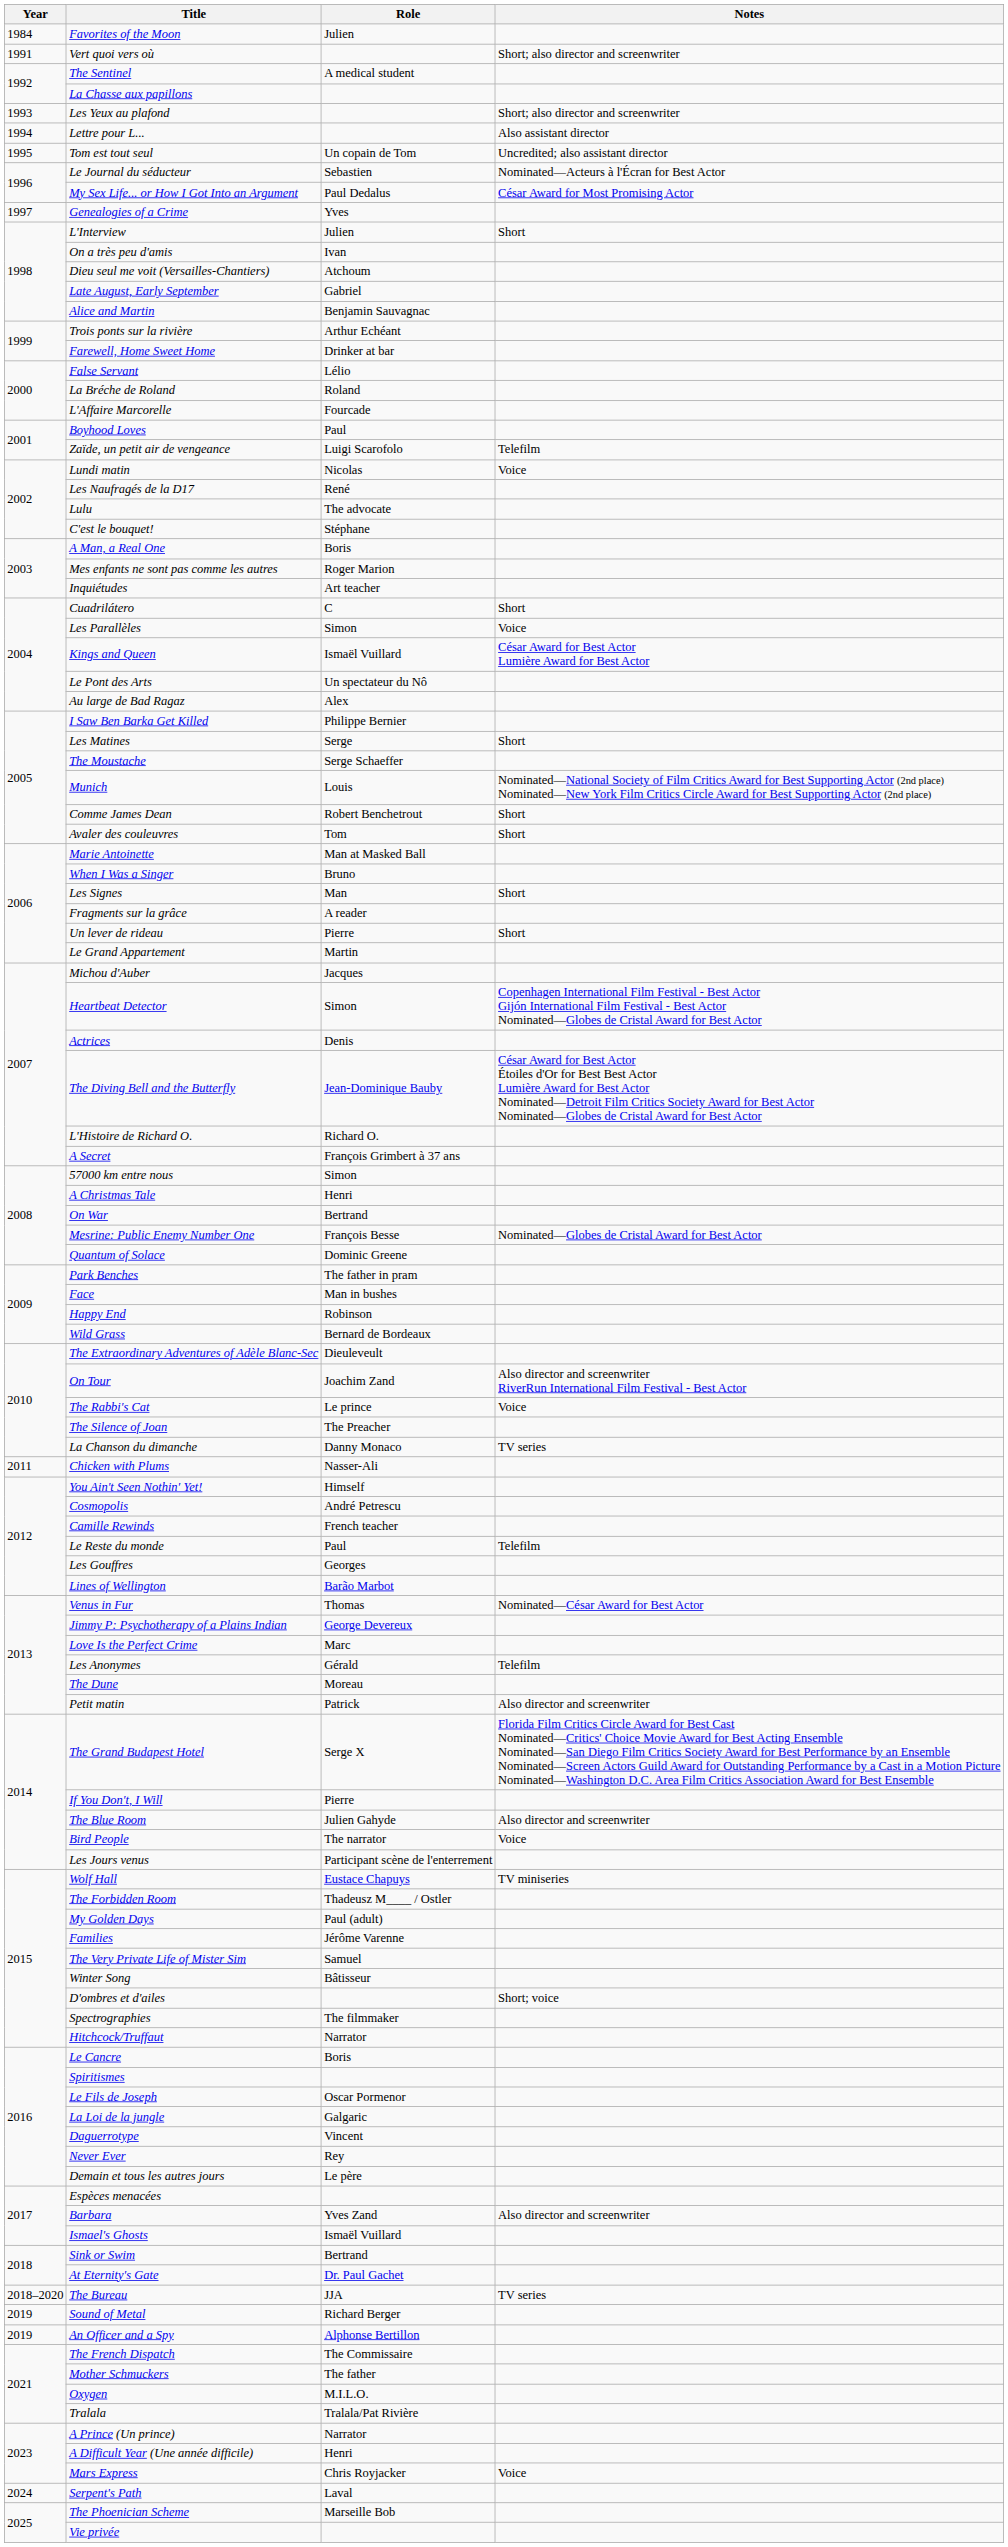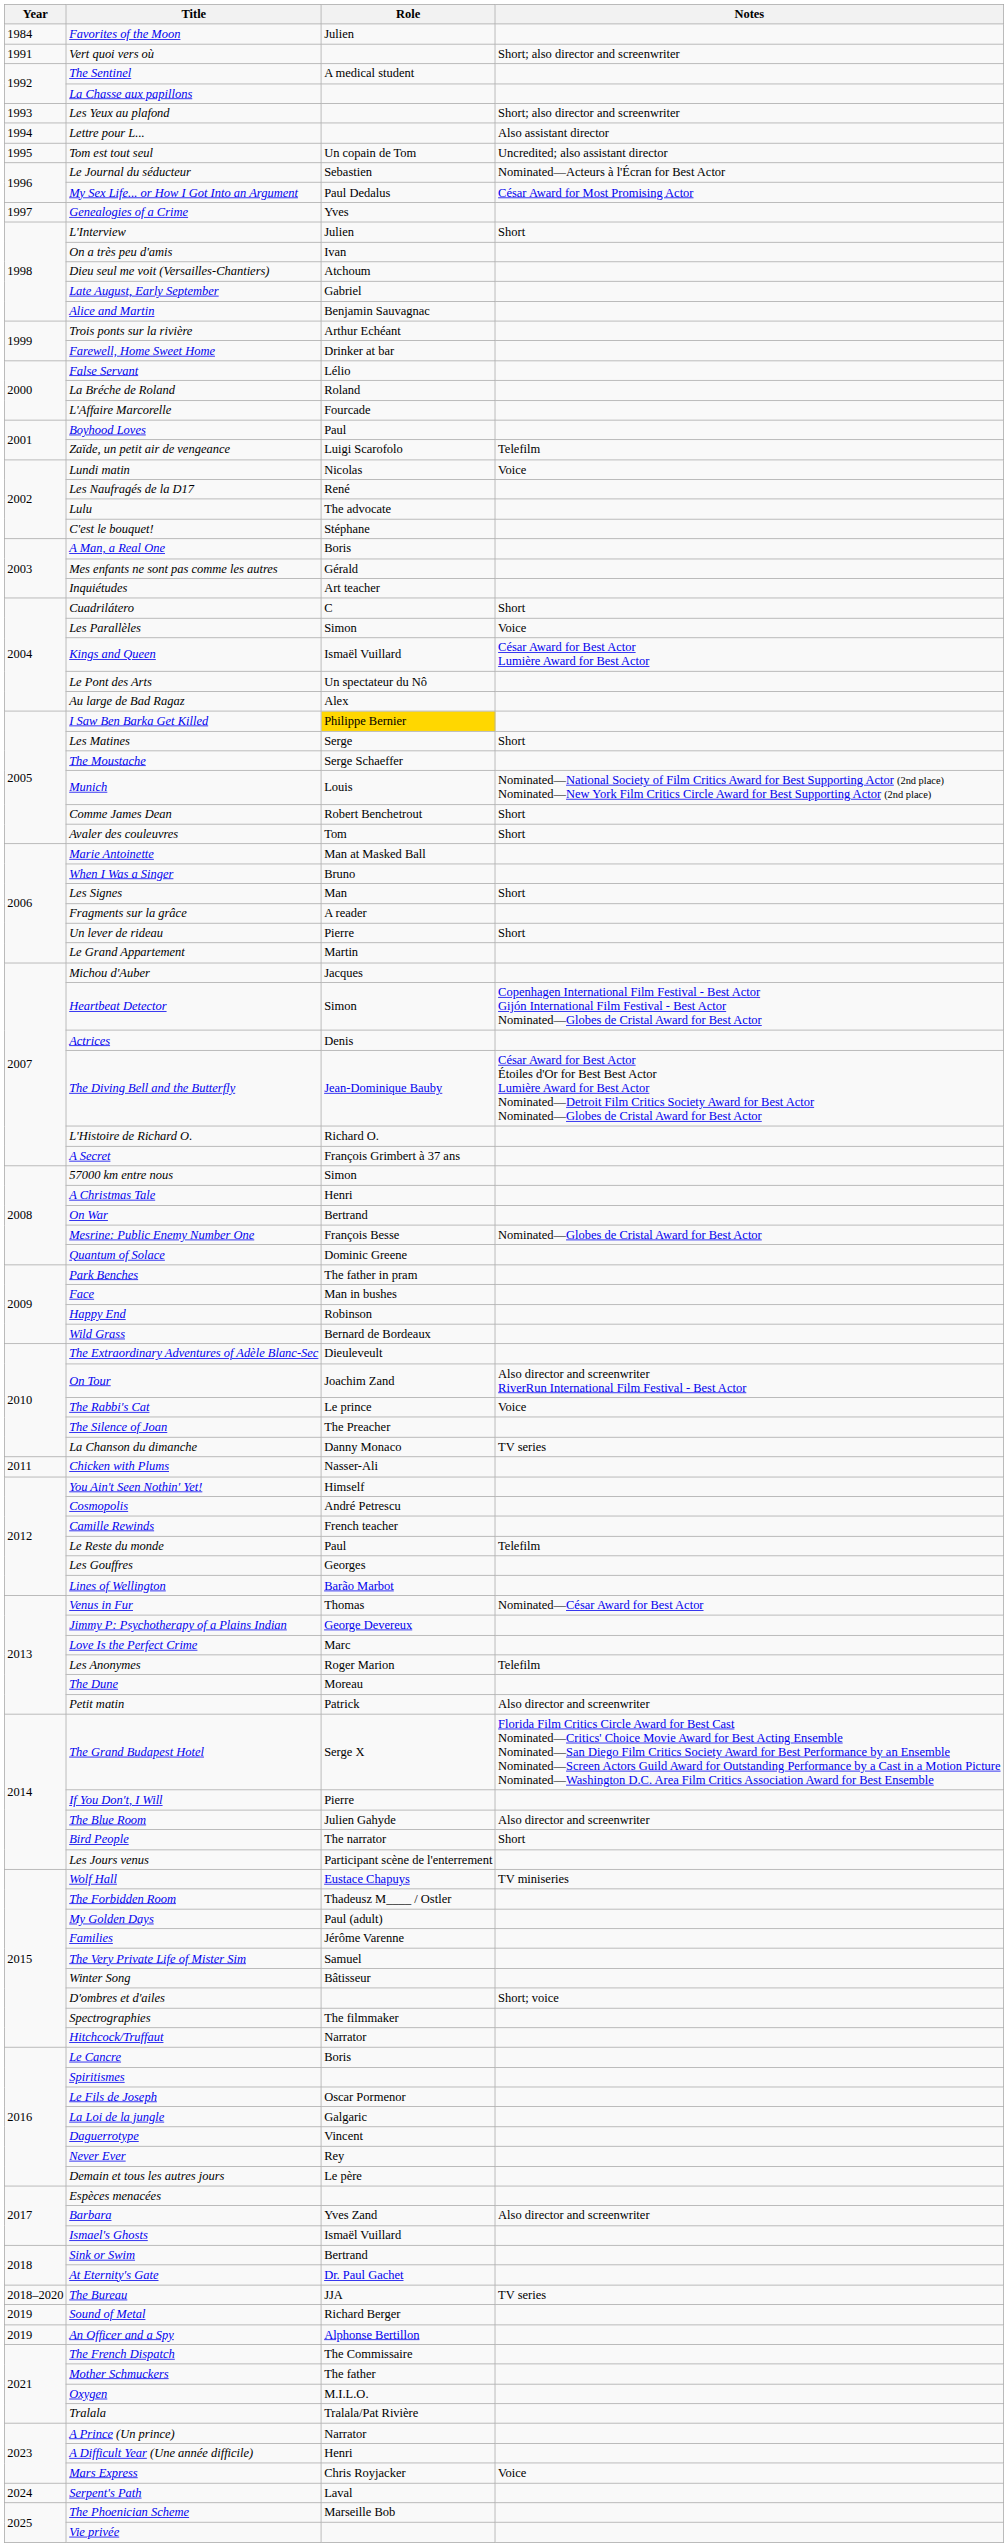Mes enfants ne sont pas comme les autres | Role: Roger Marion -> Gérald
I Saw Ben Barka Get Killed | Role: no background -> gold background
Les Anonymes | Role: Gérald -> Roger Marion
Bird People | Notes: Voice -> Short
